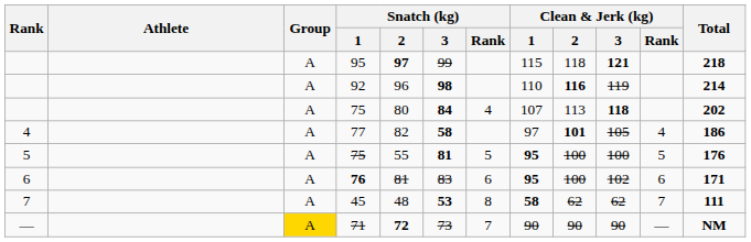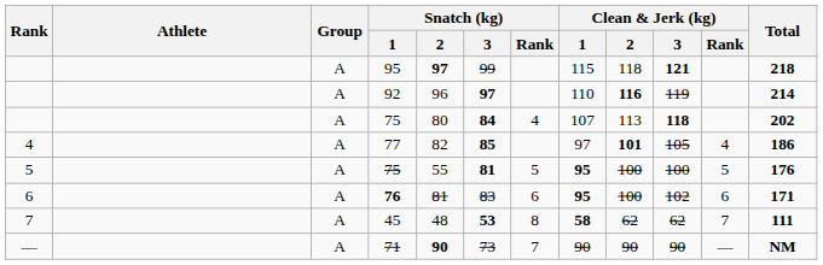92 | Snatch (kg) / 3: 98 -> 97
77 | Snatch (kg) / 3: 58 -> 85
71 | Group: gold background -> no background
71 | Snatch (kg) / 2: 72 -> 90
